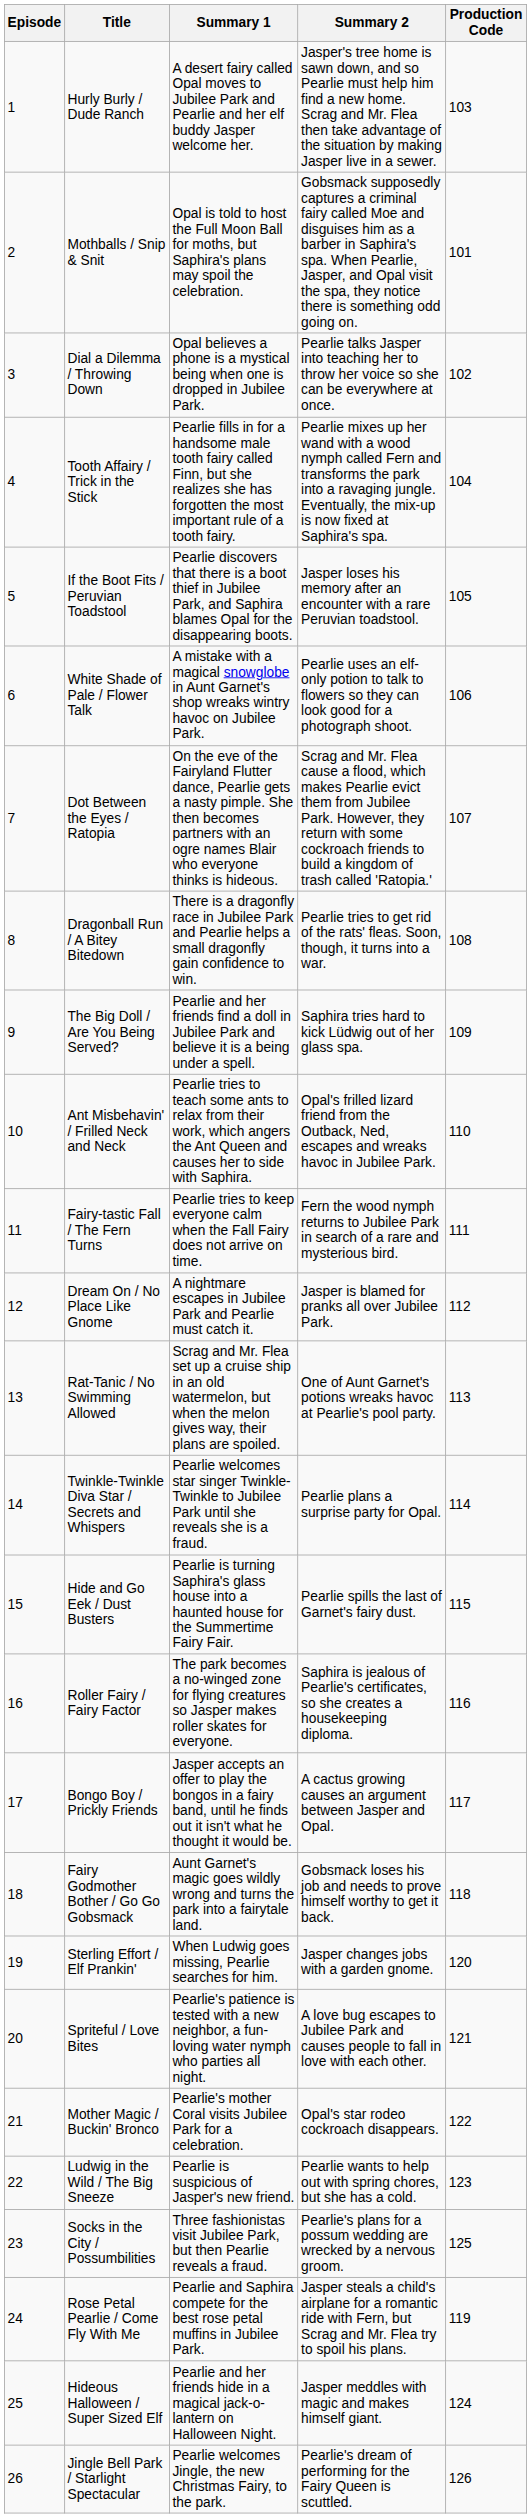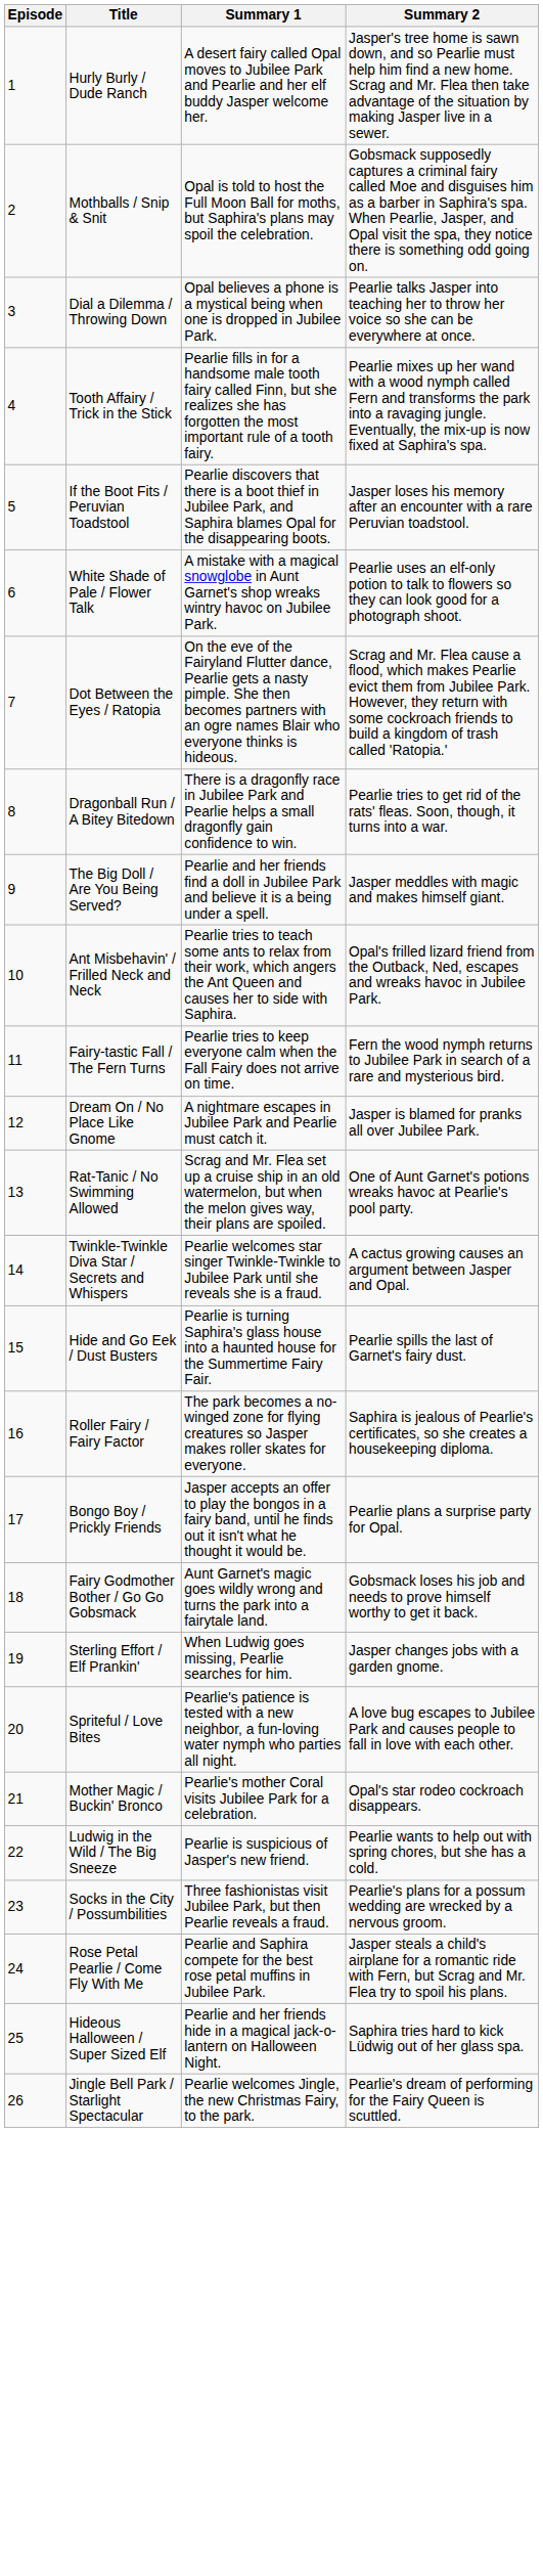- column: Production Code | 103 | 101 | 102 | 104 | 105 | 106 | 107 | 108 | 109 | 110 | 111 | 112 | 113 | 114 | 115 | 116 | 117 | 118 | 120 | 121 | 122 | 123 | 125 | 119 | 124 | 126
The Big Doll / Are You Being Served? | Summary 2: Saphira tries hard to kick Lüdwig out of her glass spa. -> Jasper meddles with magic and makes himself giant.
Twinkle-Twinkle Diva Star / Secrets and Whispers | Summary 2: Pearlie plans a surprise party for Opal. -> A cactus growing causes an argument between Jasper and Opal.
Bongo Boy / Prickly Friends | Summary 2: A cactus growing causes an argument between Jasper and Opal. -> Pearlie plans a surprise party for Opal.
Hideous Halloween / Super Sized Elf | Summary 2: Jasper meddles with magic and makes himself giant. -> Saphira tries hard to kick Lüdwig out of her glass spa.
